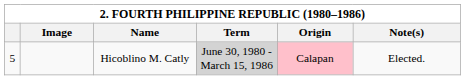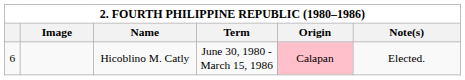Hicoblino M. Catly | column 1: 5 -> 6
Hicoblino M. Catly | Term: lightgrey background -> no background
